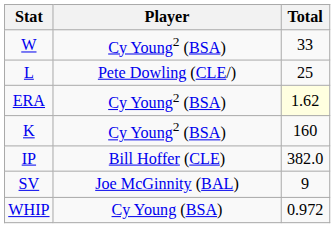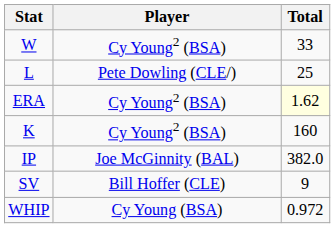IP | Player: Bill Hoffer (CLE) -> Joe McGinnity (BAL)
SV | Player: Joe McGinnity (BAL) -> Bill Hoffer (CLE)
